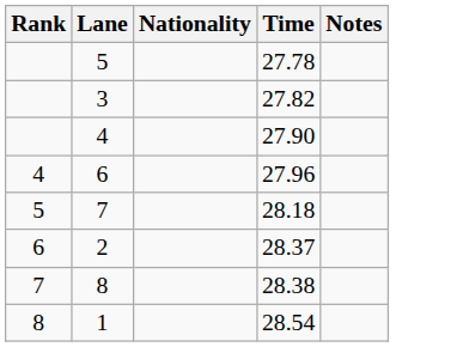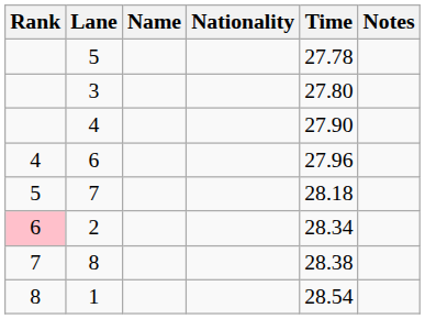+ column: Name
3 | Time: 27.82 -> 27.80
2 | Rank: no background -> pink background
2 | Time: 28.37 -> 28.34
